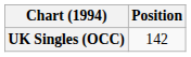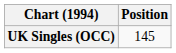UK Singles (OCC) | Position: 142 -> 145
